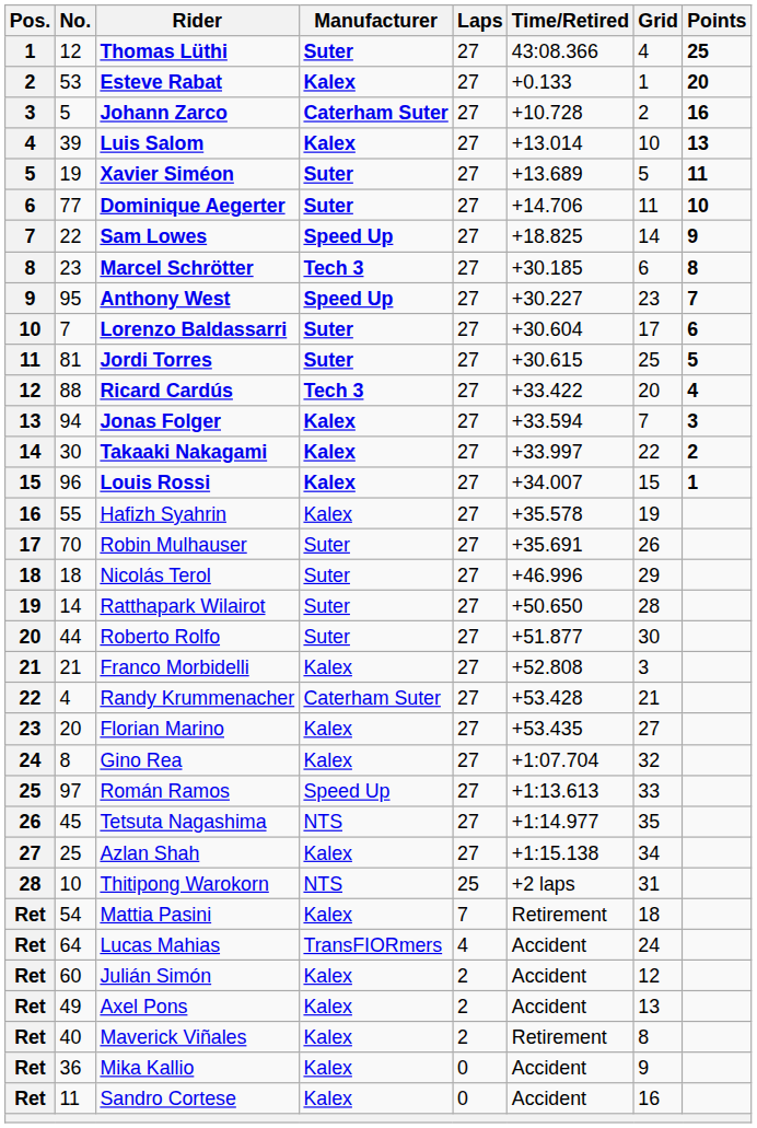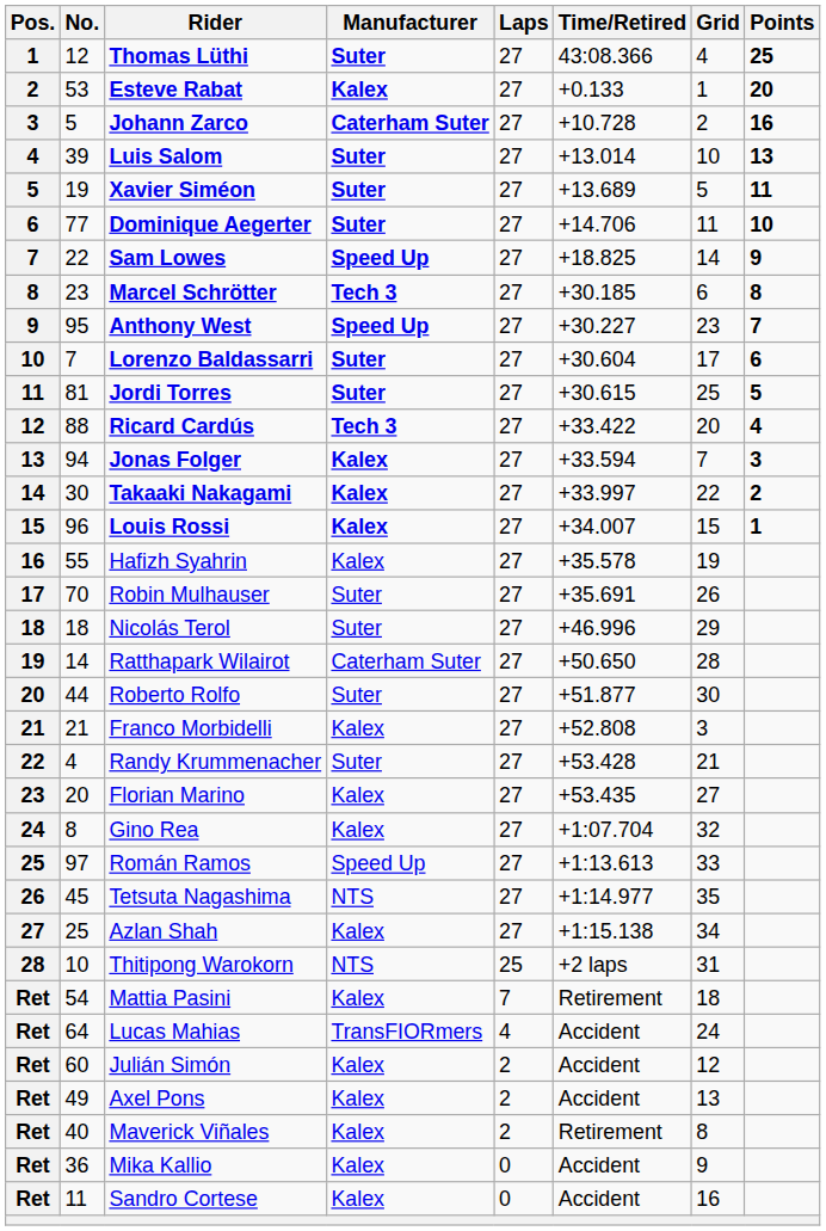Luis Salom | Manufacturer: Kalex -> Suter
Ratthapark Wilairot | Manufacturer: Suter -> Caterham Suter
Randy Krummenacher | Manufacturer: Caterham Suter -> Suter
